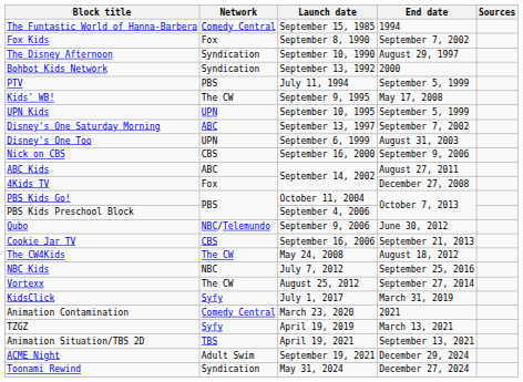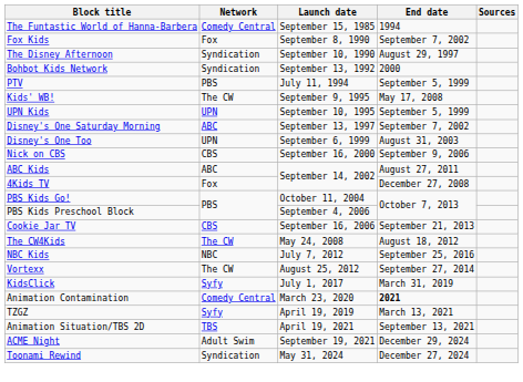- row: Qubo | NBC/Telemundo | September 9, 2006 | June 30, 2012
Animation Contamination | End date: normal -> bold
